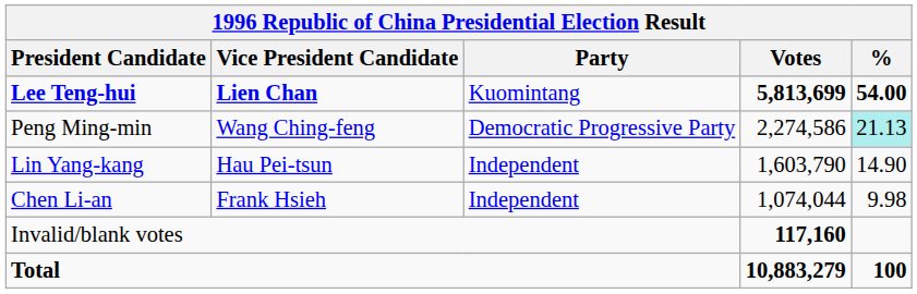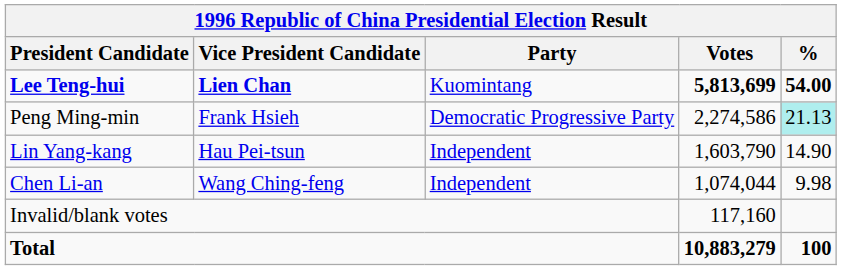Peng Ming-min | Vice President Candidate: Wang Ching-feng -> Frank Hsieh
Chen Li-an | Vice President Candidate: Frank Hsieh -> Wang Ching-feng
Invalid/blank votes | Votes: bold -> normal
